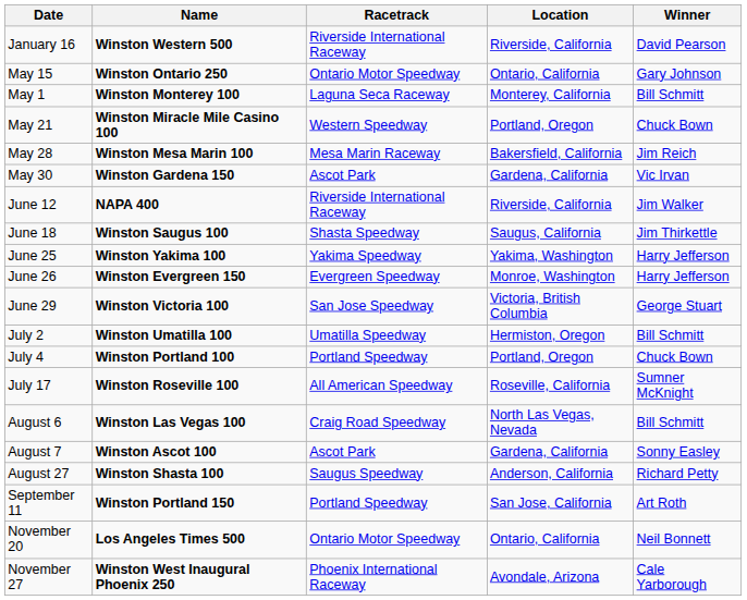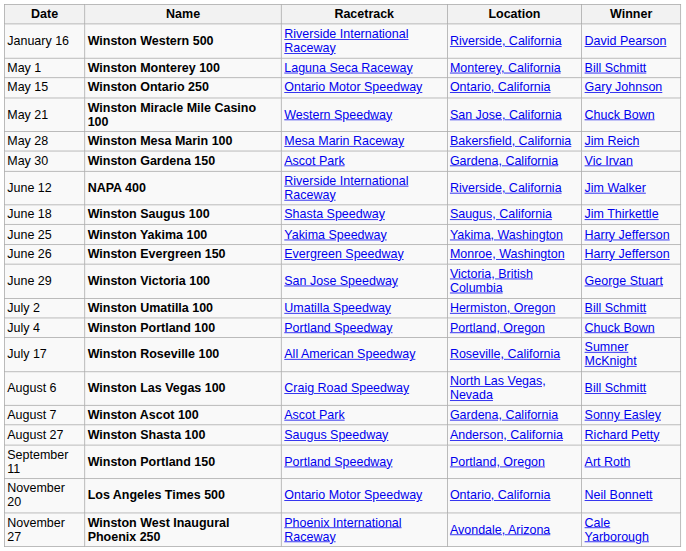rows swapped: May 1 <-> May 15
May 21 | Location: Portland, Oregon -> San Jose, California
September 11 | Location: San Jose, California -> Portland, Oregon
